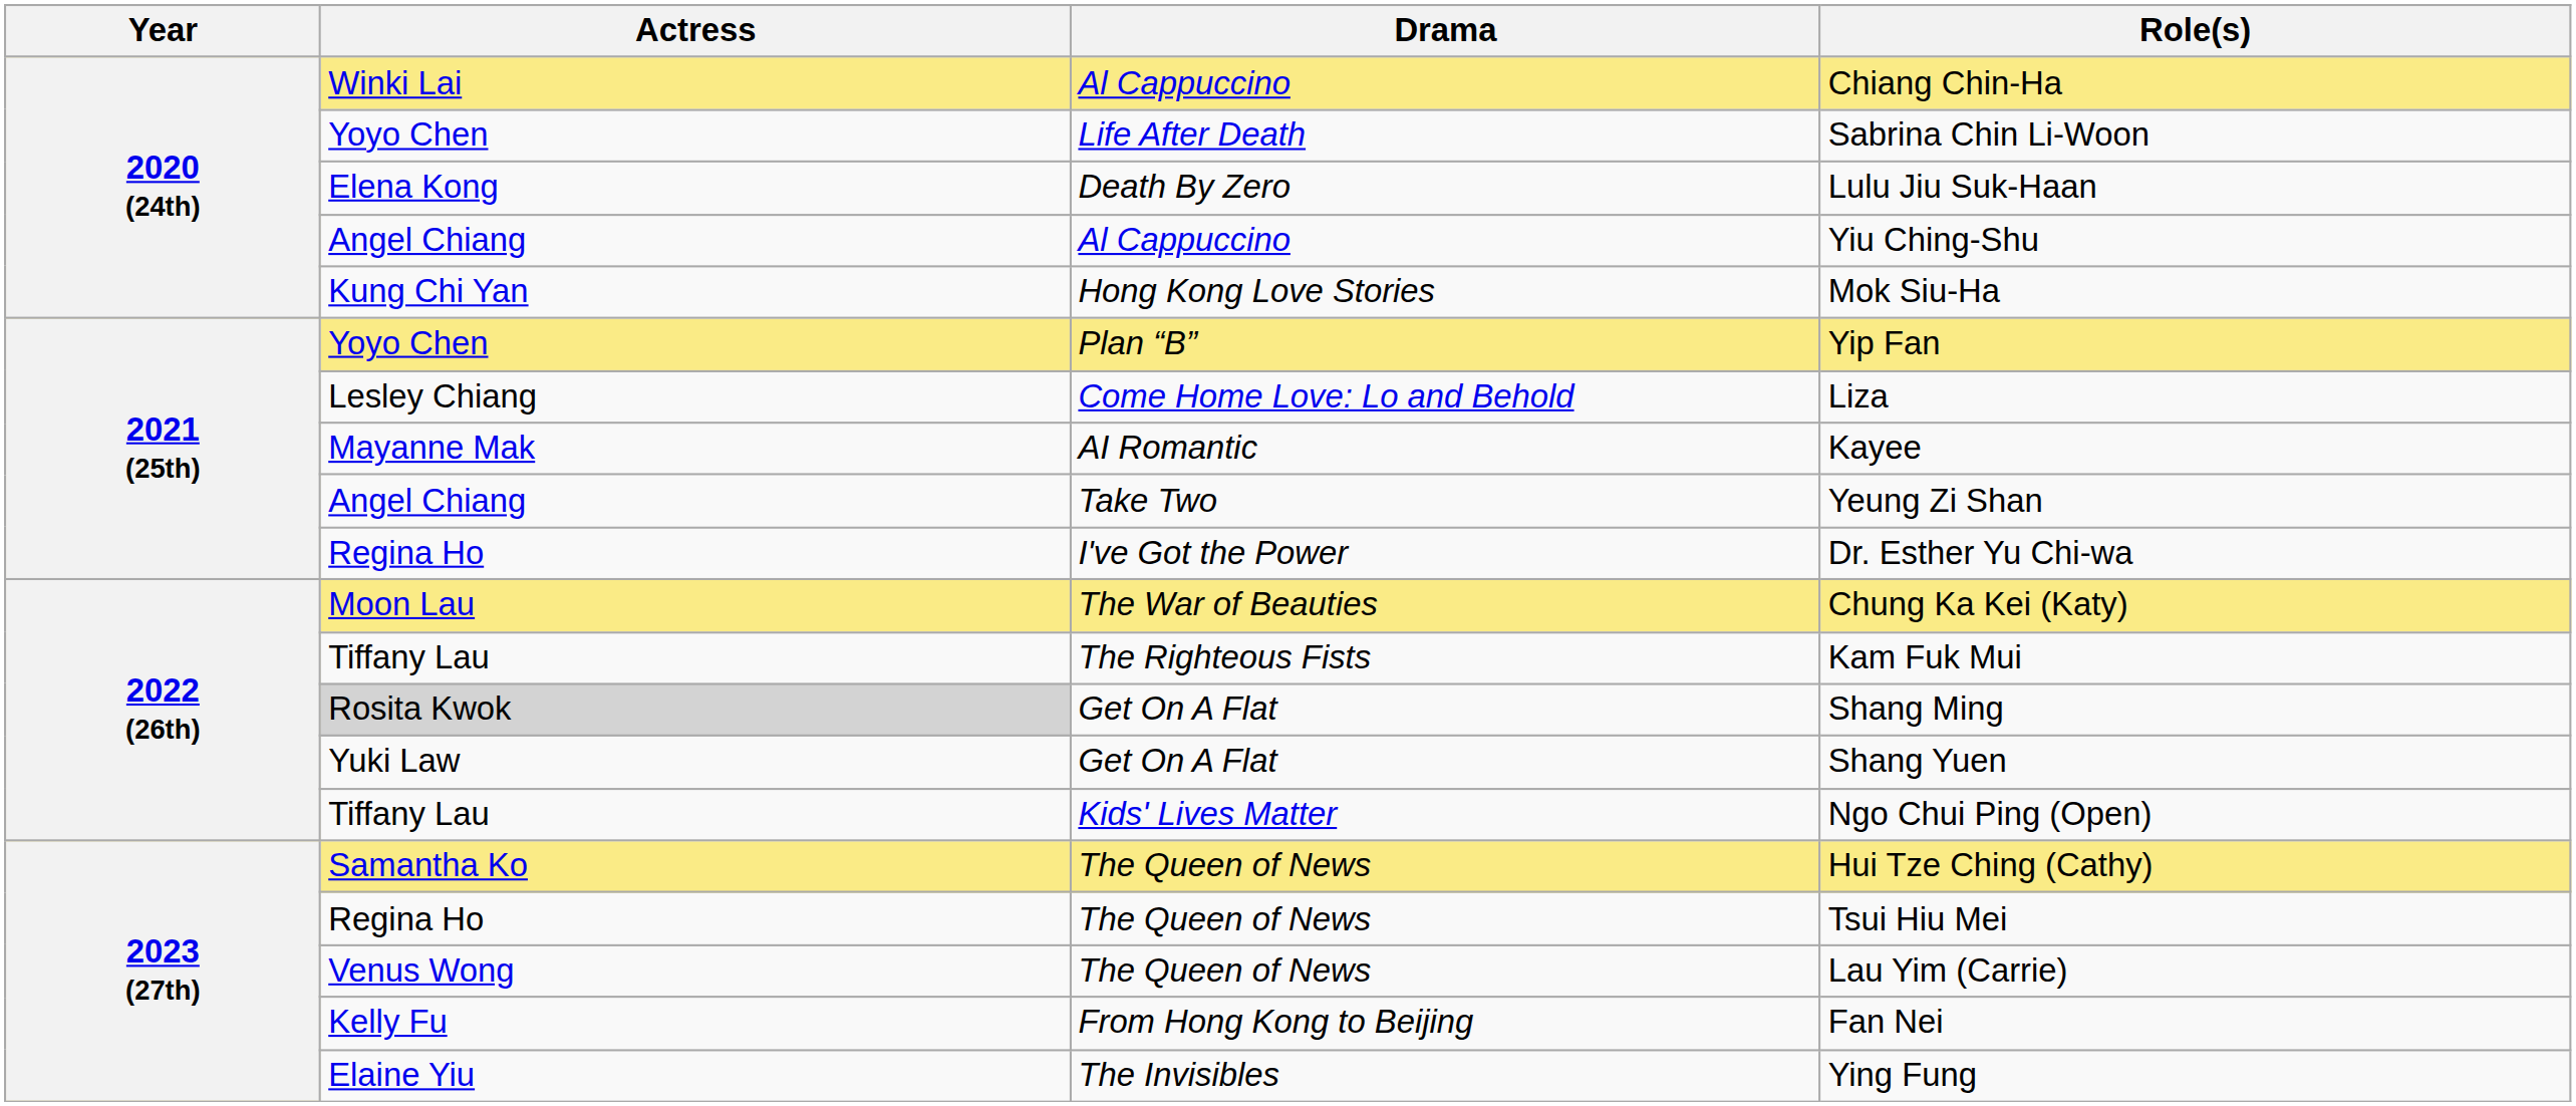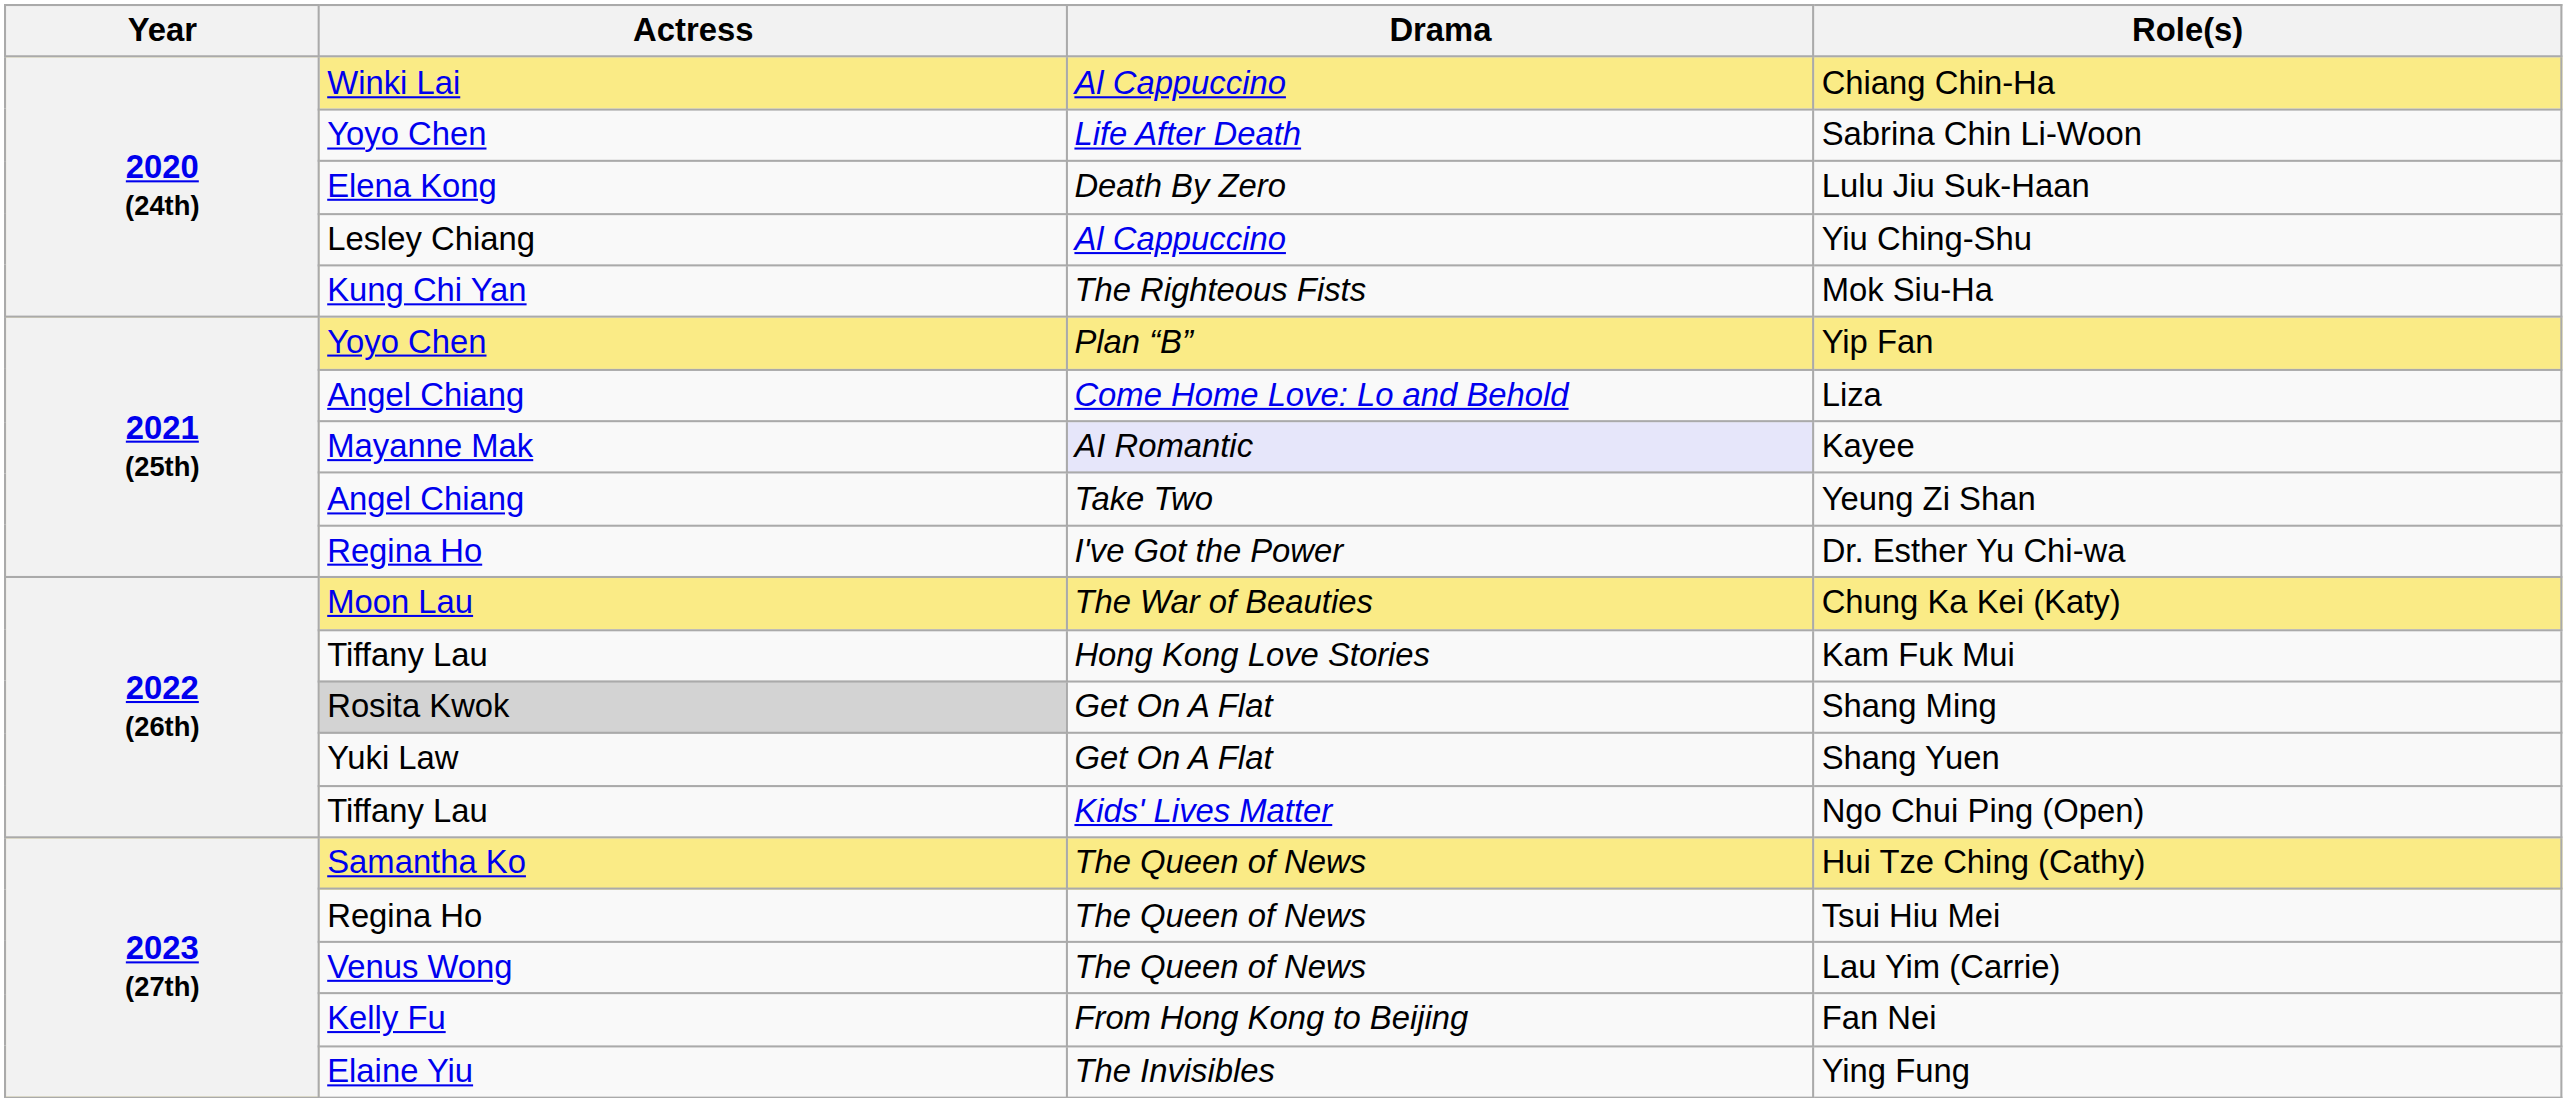Yiu Ching-Shu | Actress: Angel Chiang -> Lesley Chiang
Mok Siu-Ha | Drama: Hong Kong Love Stories -> The Righteous Fists
Liza | Actress: Lesley Chiang -> Angel Chiang
Kayee | Drama: no background -> lavender background
Kam Fuk Mui | Drama: The Righteous Fists -> Hong Kong Love Stories
